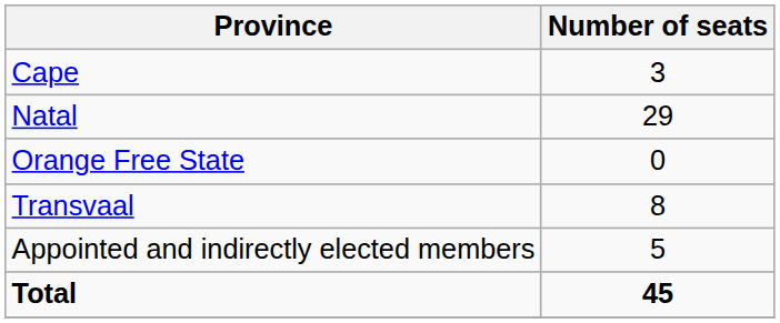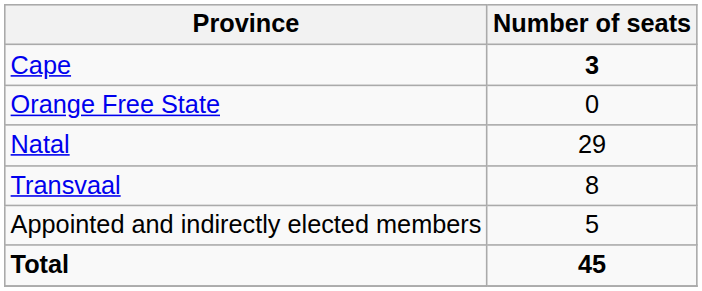Cape | Number of seats: normal -> bold
rows swapped: Natal <-> Orange Free State
